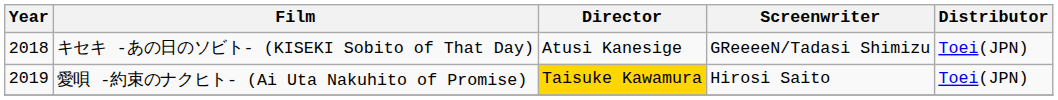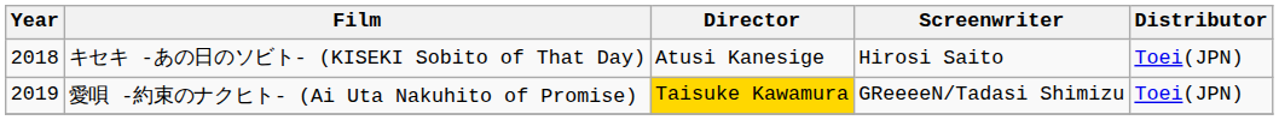キセキ -あの日のソビト- (KISEKI Sobito of That Day) | Screenwriter: GReeeeN/Tadasi Shimizu -> Hirosi Saito
愛唄 -約束のナクヒト- (Ai Uta Nakuhito of Promise) | Screenwriter: Hirosi Saito -> GReeeeN/Tadasi Shimizu
